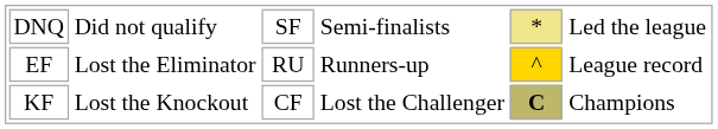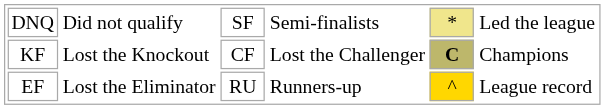rows swapped: EF <-> KF
